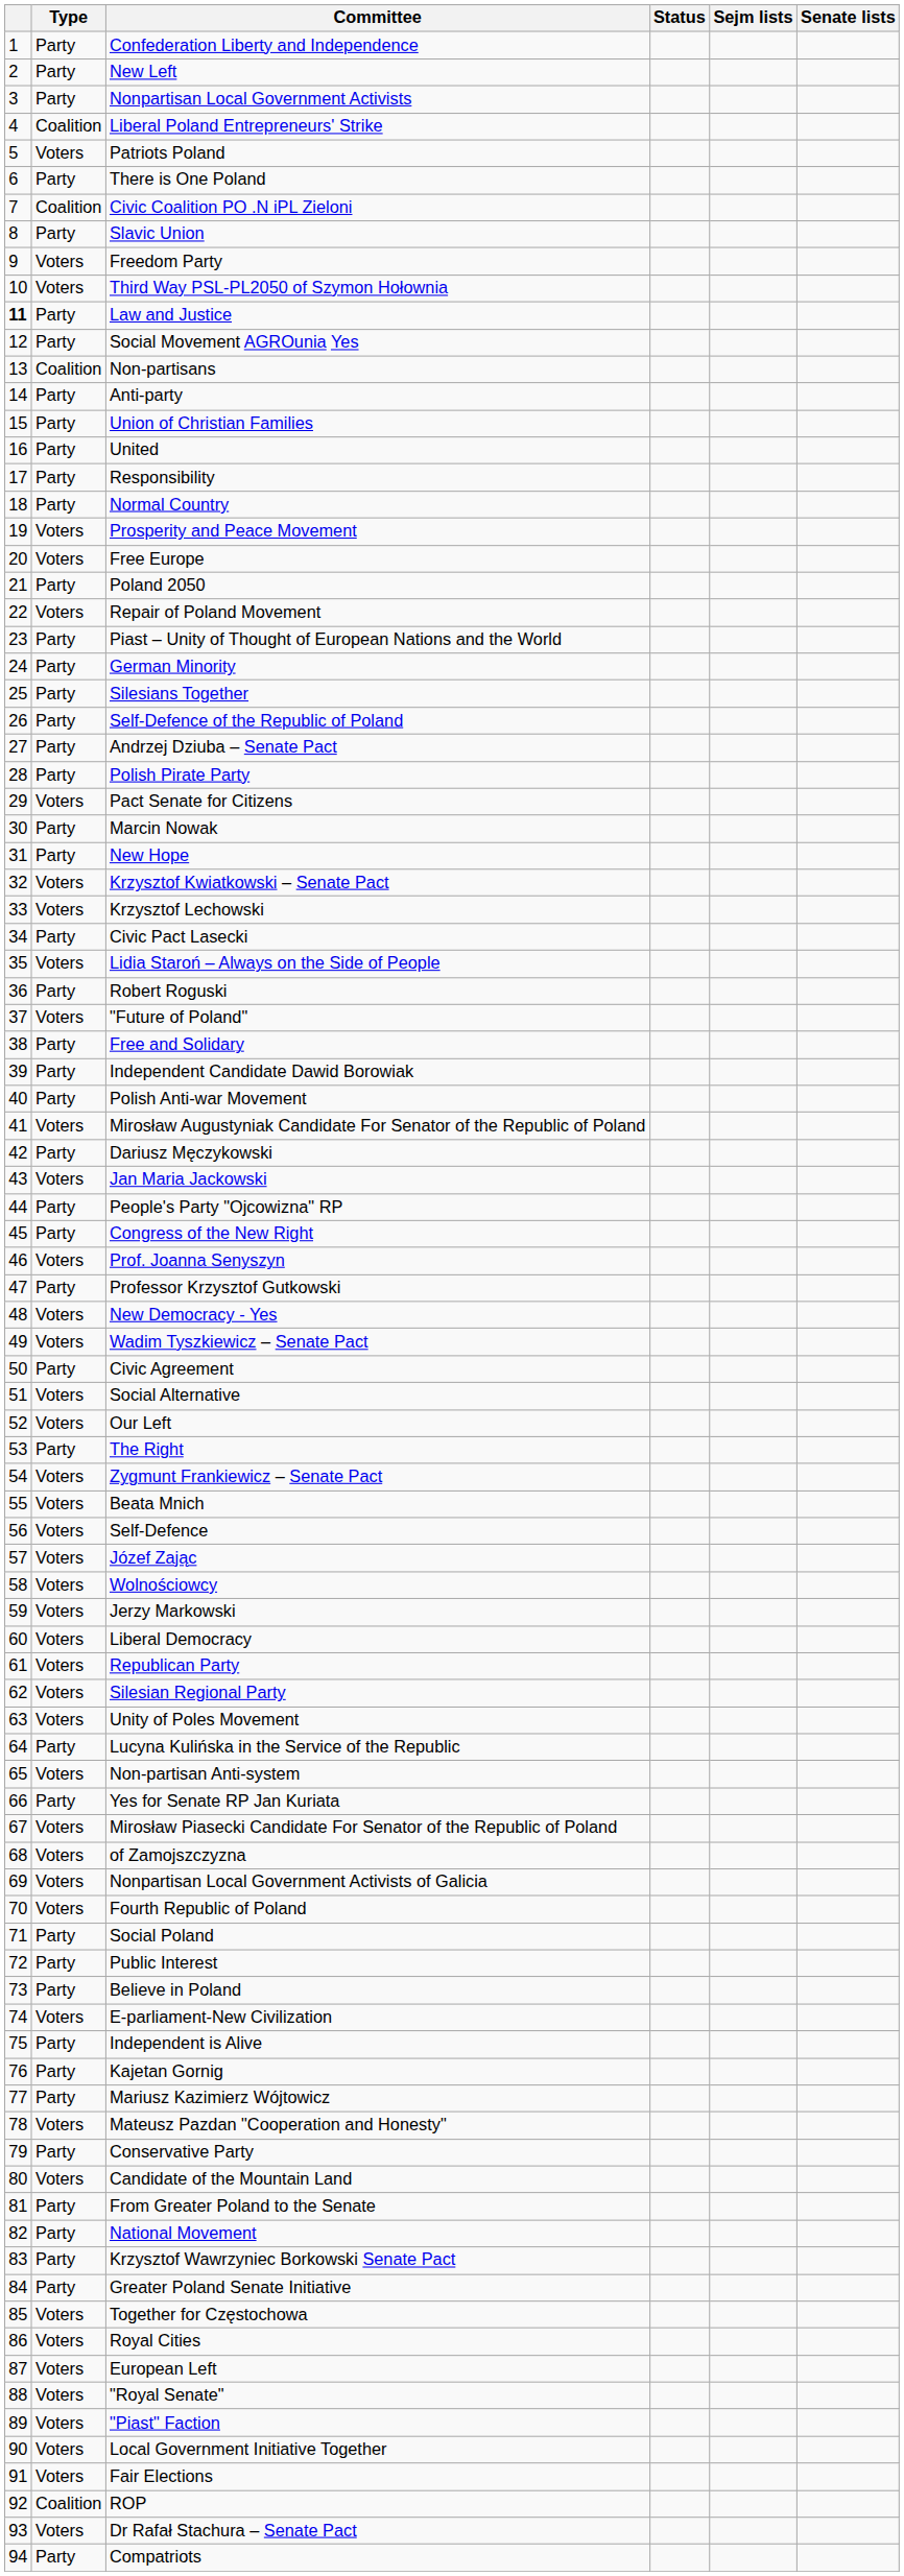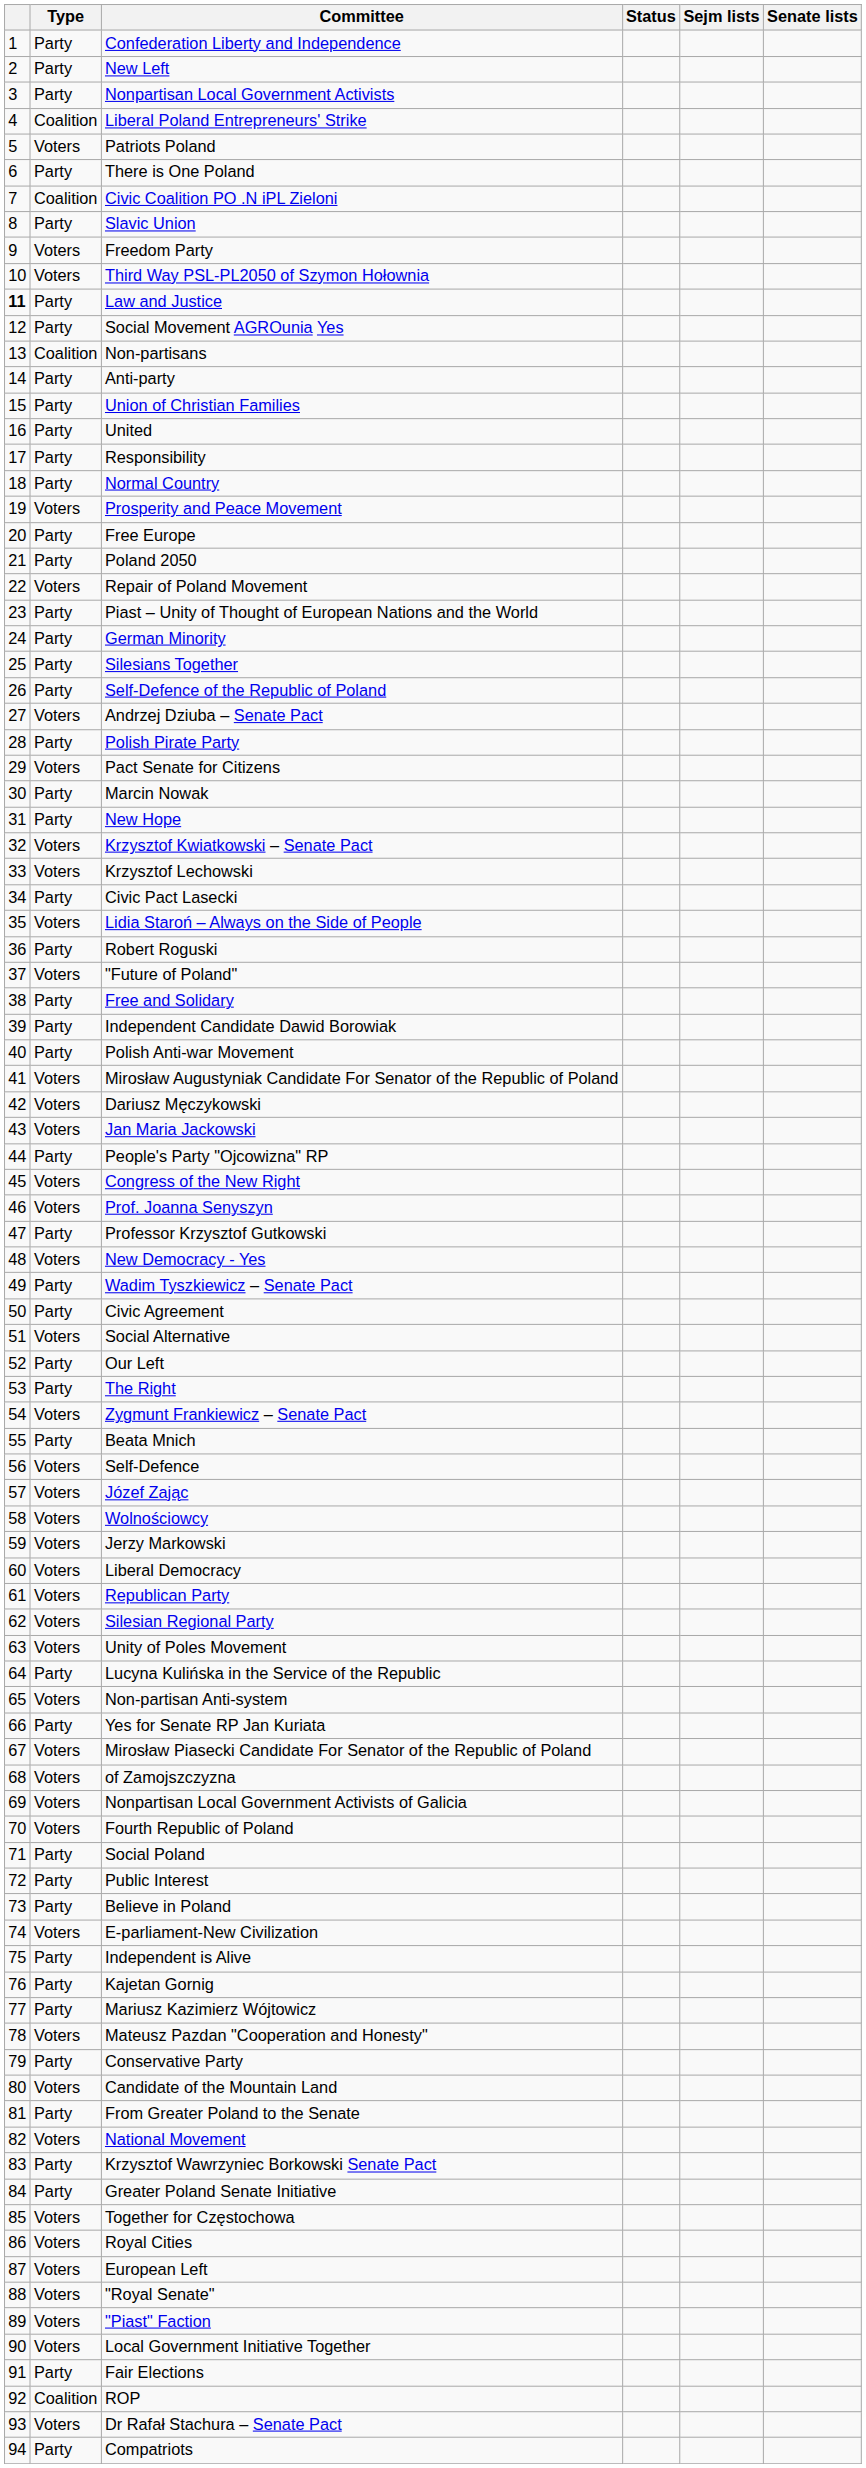Free Europe | Type: Voters -> Party
Andrzej Dziuba – Senate Pact | Type: Party -> Voters
Dariusz Męczykowski | Type: Party -> Voters
Congress of the New Right | Type: Party -> Voters
Wadim Tyszkiewicz – Senate Pact | Type: Voters -> Party
Our Left | Type: Voters -> Party
Beata Mnich | Type: Voters -> Party
National Movement | Type: Party -> Voters
Fair Elections | Type: Voters -> Party
